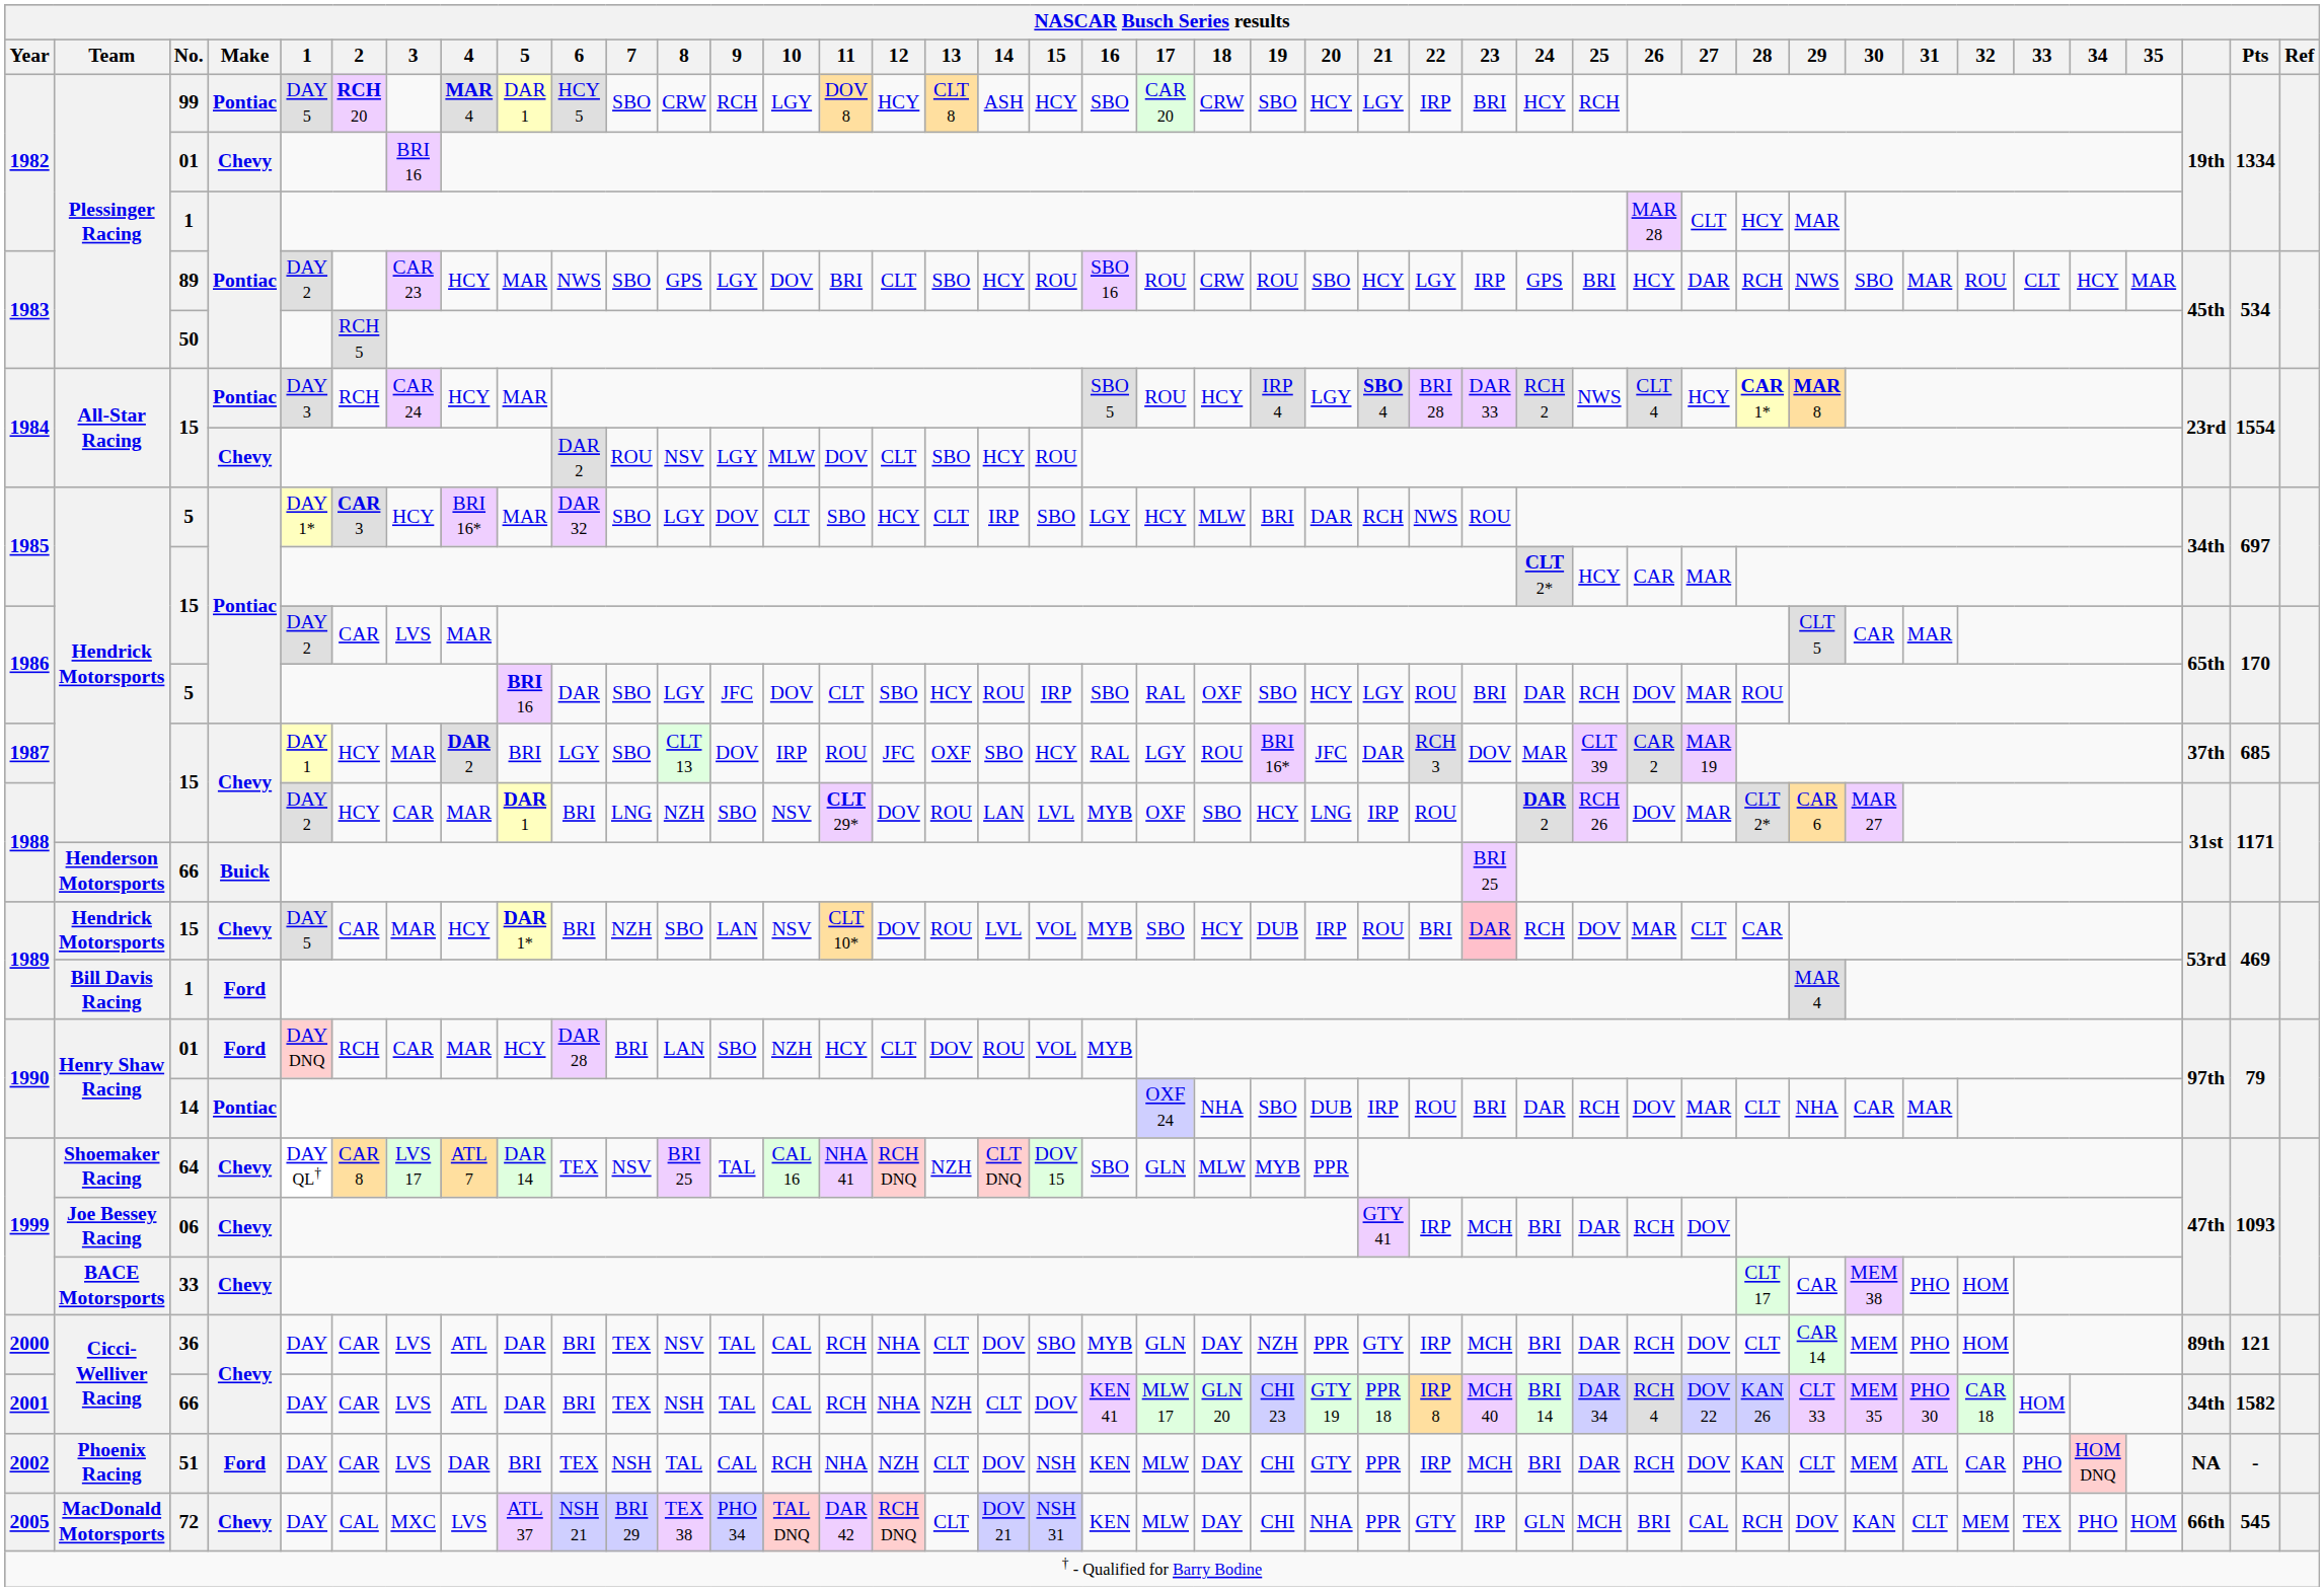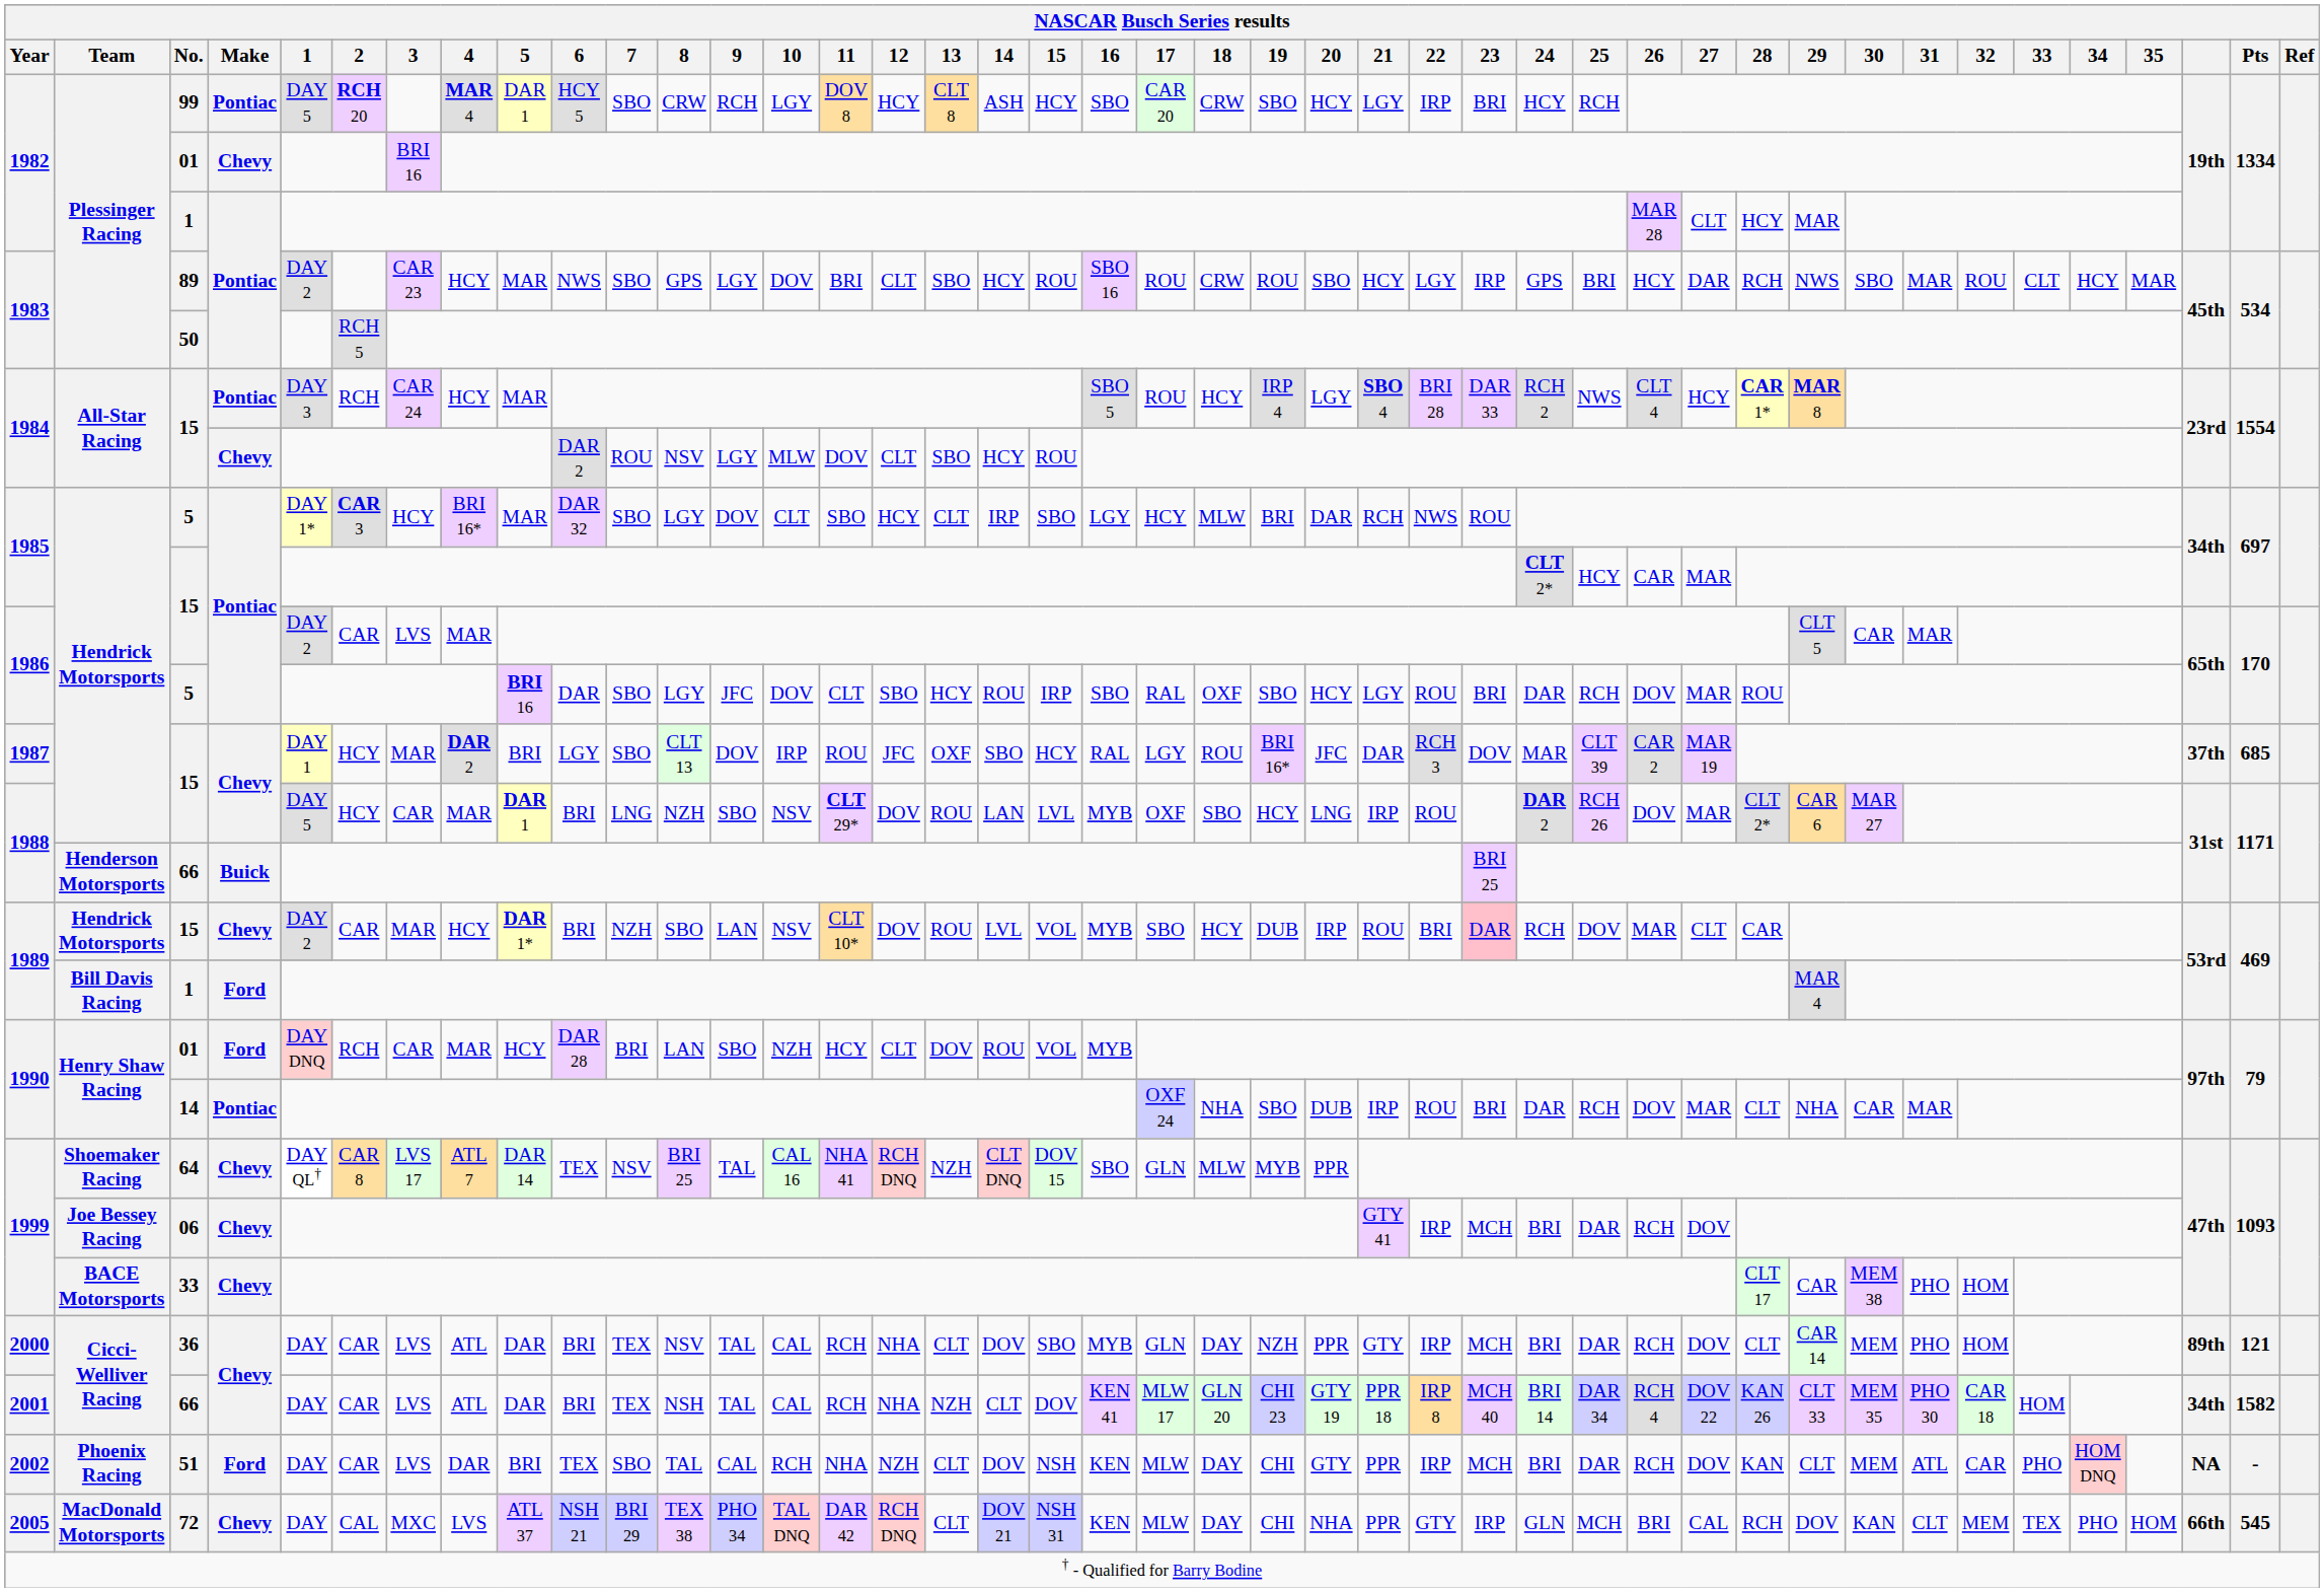1988 / 15 | 1: DAY 2 -> DAY 5
1989 / 15 | 1: DAY 5 -> DAY 2
51 | 7: NSH -> SBO
